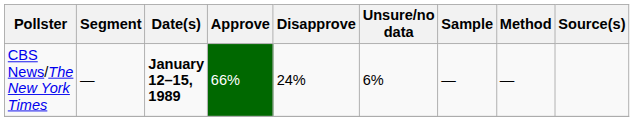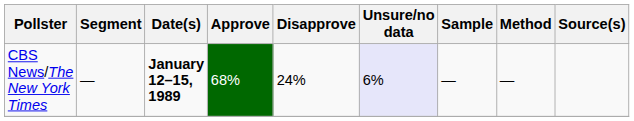CBS News/The New York Times | Approve: 66% -> 68%
CBS News/The New York Times | Unsure/no data: no background -> lavender background
